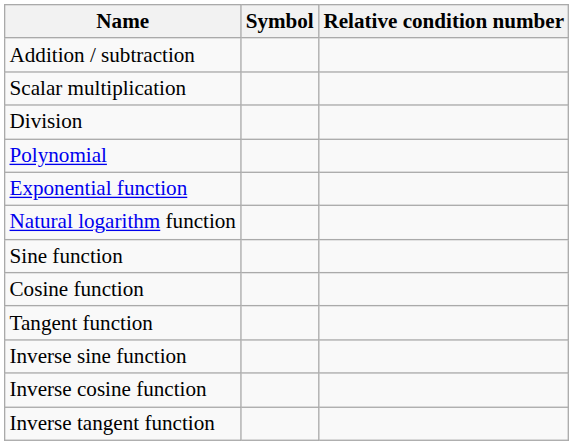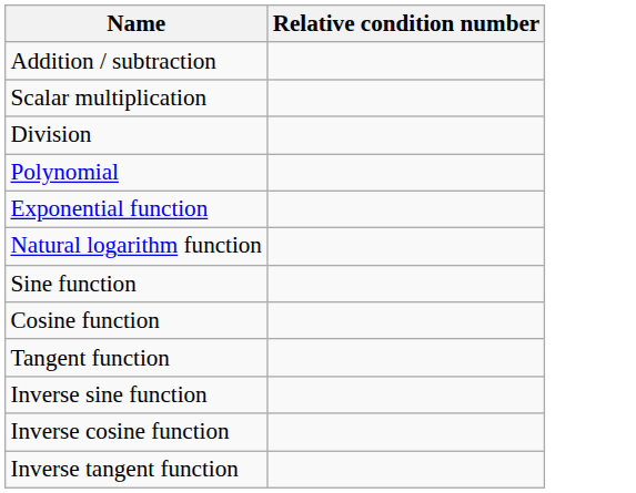- column: Symbol
